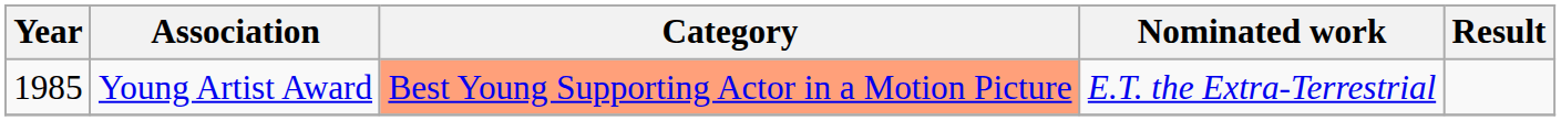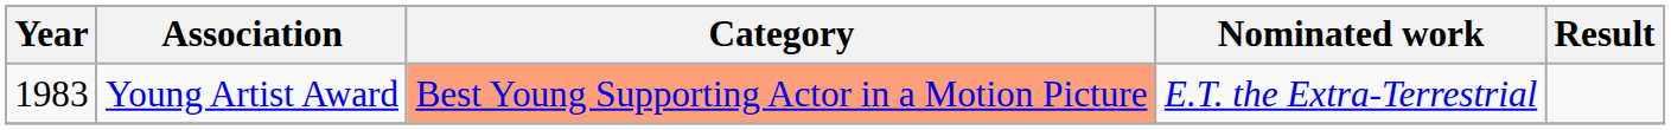Young Artist Award | Year: 1985 -> 1983
